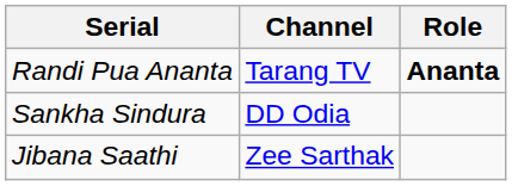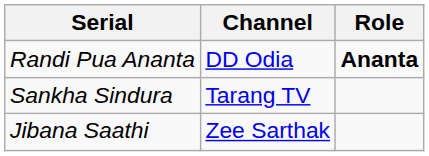Randi Pua Ananta | Channel: Tarang TV -> DD Odia
Sankha Sindura | Channel: DD Odia -> Tarang TV
